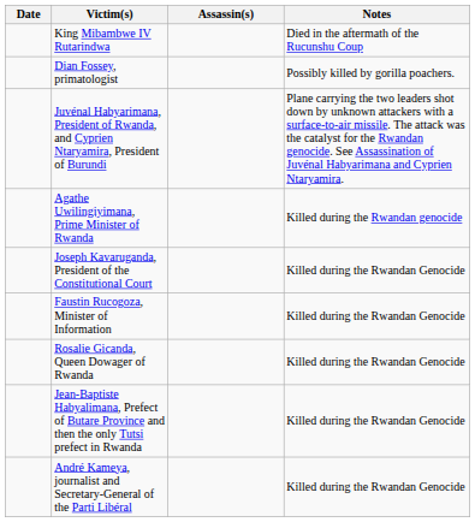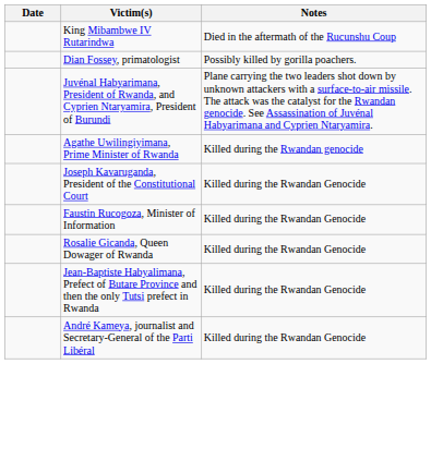- column: Assassin(s)
